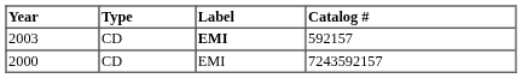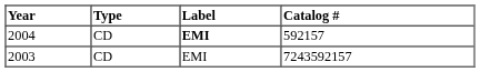592157 | Year: 2003 -> 2004
7243592157 | Year: 2000 -> 2003
